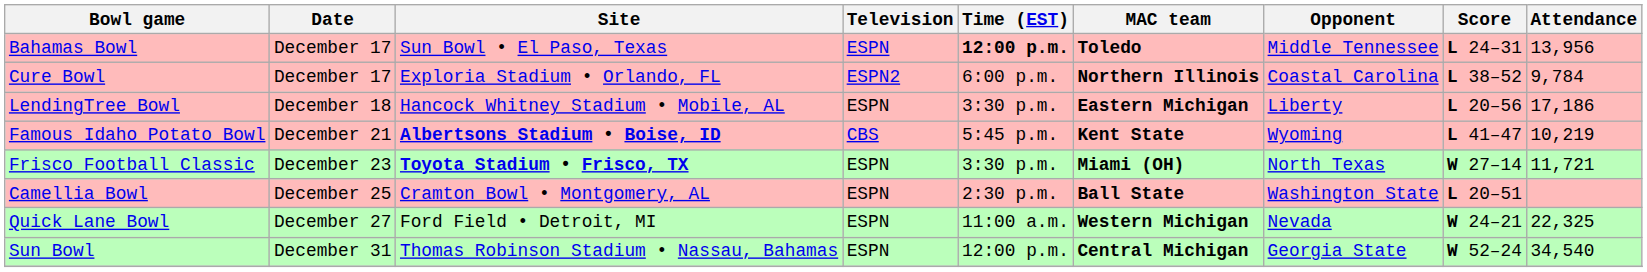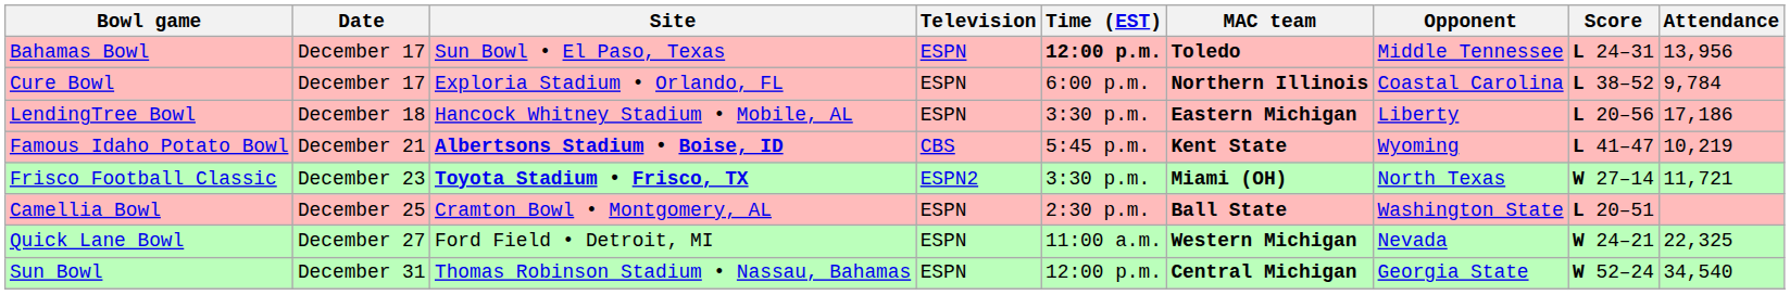Cure Bowl | Television: ESPN2 -> ESPN
Frisco Football Classic | Television: ESPN -> ESPN2
